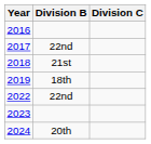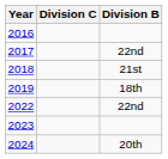columns swapped: Division B <-> Division C
